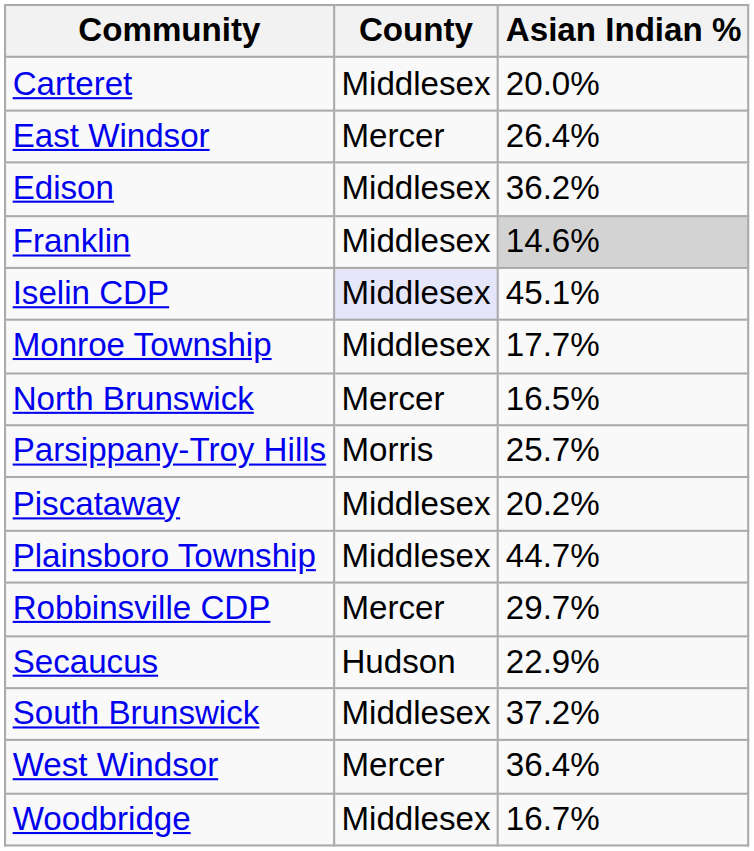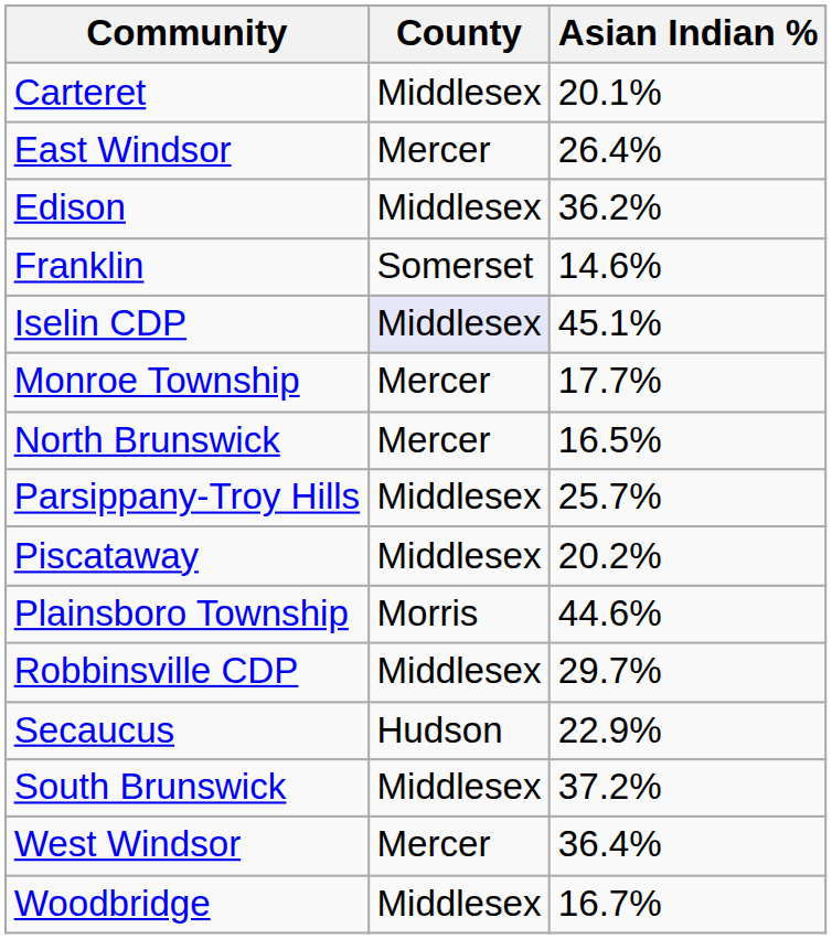Carteret | Asian Indian %: 20.0% -> 20.1%
Franklin | County: Middlesex -> Somerset
Franklin | Asian Indian %: lightgrey background -> no background
Monroe Township | County: Middlesex -> Mercer
Parsippany-Troy Hills | County: Morris -> Middlesex
Plainsboro Township | County: Middlesex -> Morris
Plainsboro Township | Asian Indian %: 44.7% -> 44.6%
Robbinsville CDP | County: Mercer -> Middlesex
